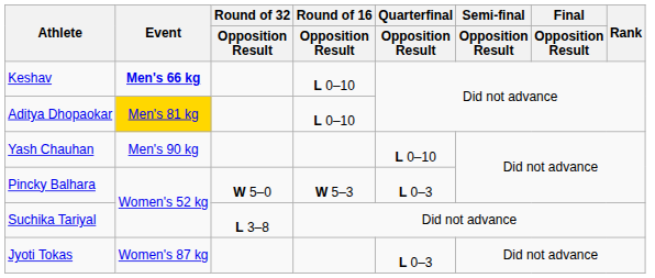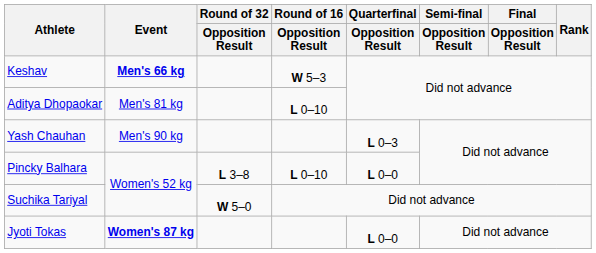Keshav | Round of 16 / Opposition Result: L 0–10 -> W 5–3
Aditya Dhopaokar | Event: gold background -> no background
Yash Chauhan | Quarterfinal / Opposition Result: L 0–10 -> L 0–3
Pincky Balhara | Round of 32 / Opposition Result: W 5–0 -> L 3–8
Pincky Balhara | Round of 16 / Opposition Result: W 5–3 -> L 0–10
Pincky Balhara | Quarterfinal / Opposition Result: L 0–3 -> L 0–0
Suchika Tariyal | Round of 32 / Opposition Result: L 3–8 -> W 5–0
Jyoti Tokas | Event: normal -> bold
Jyoti Tokas | Quarterfinal / Opposition Result: L 0–3 -> L 0–0
